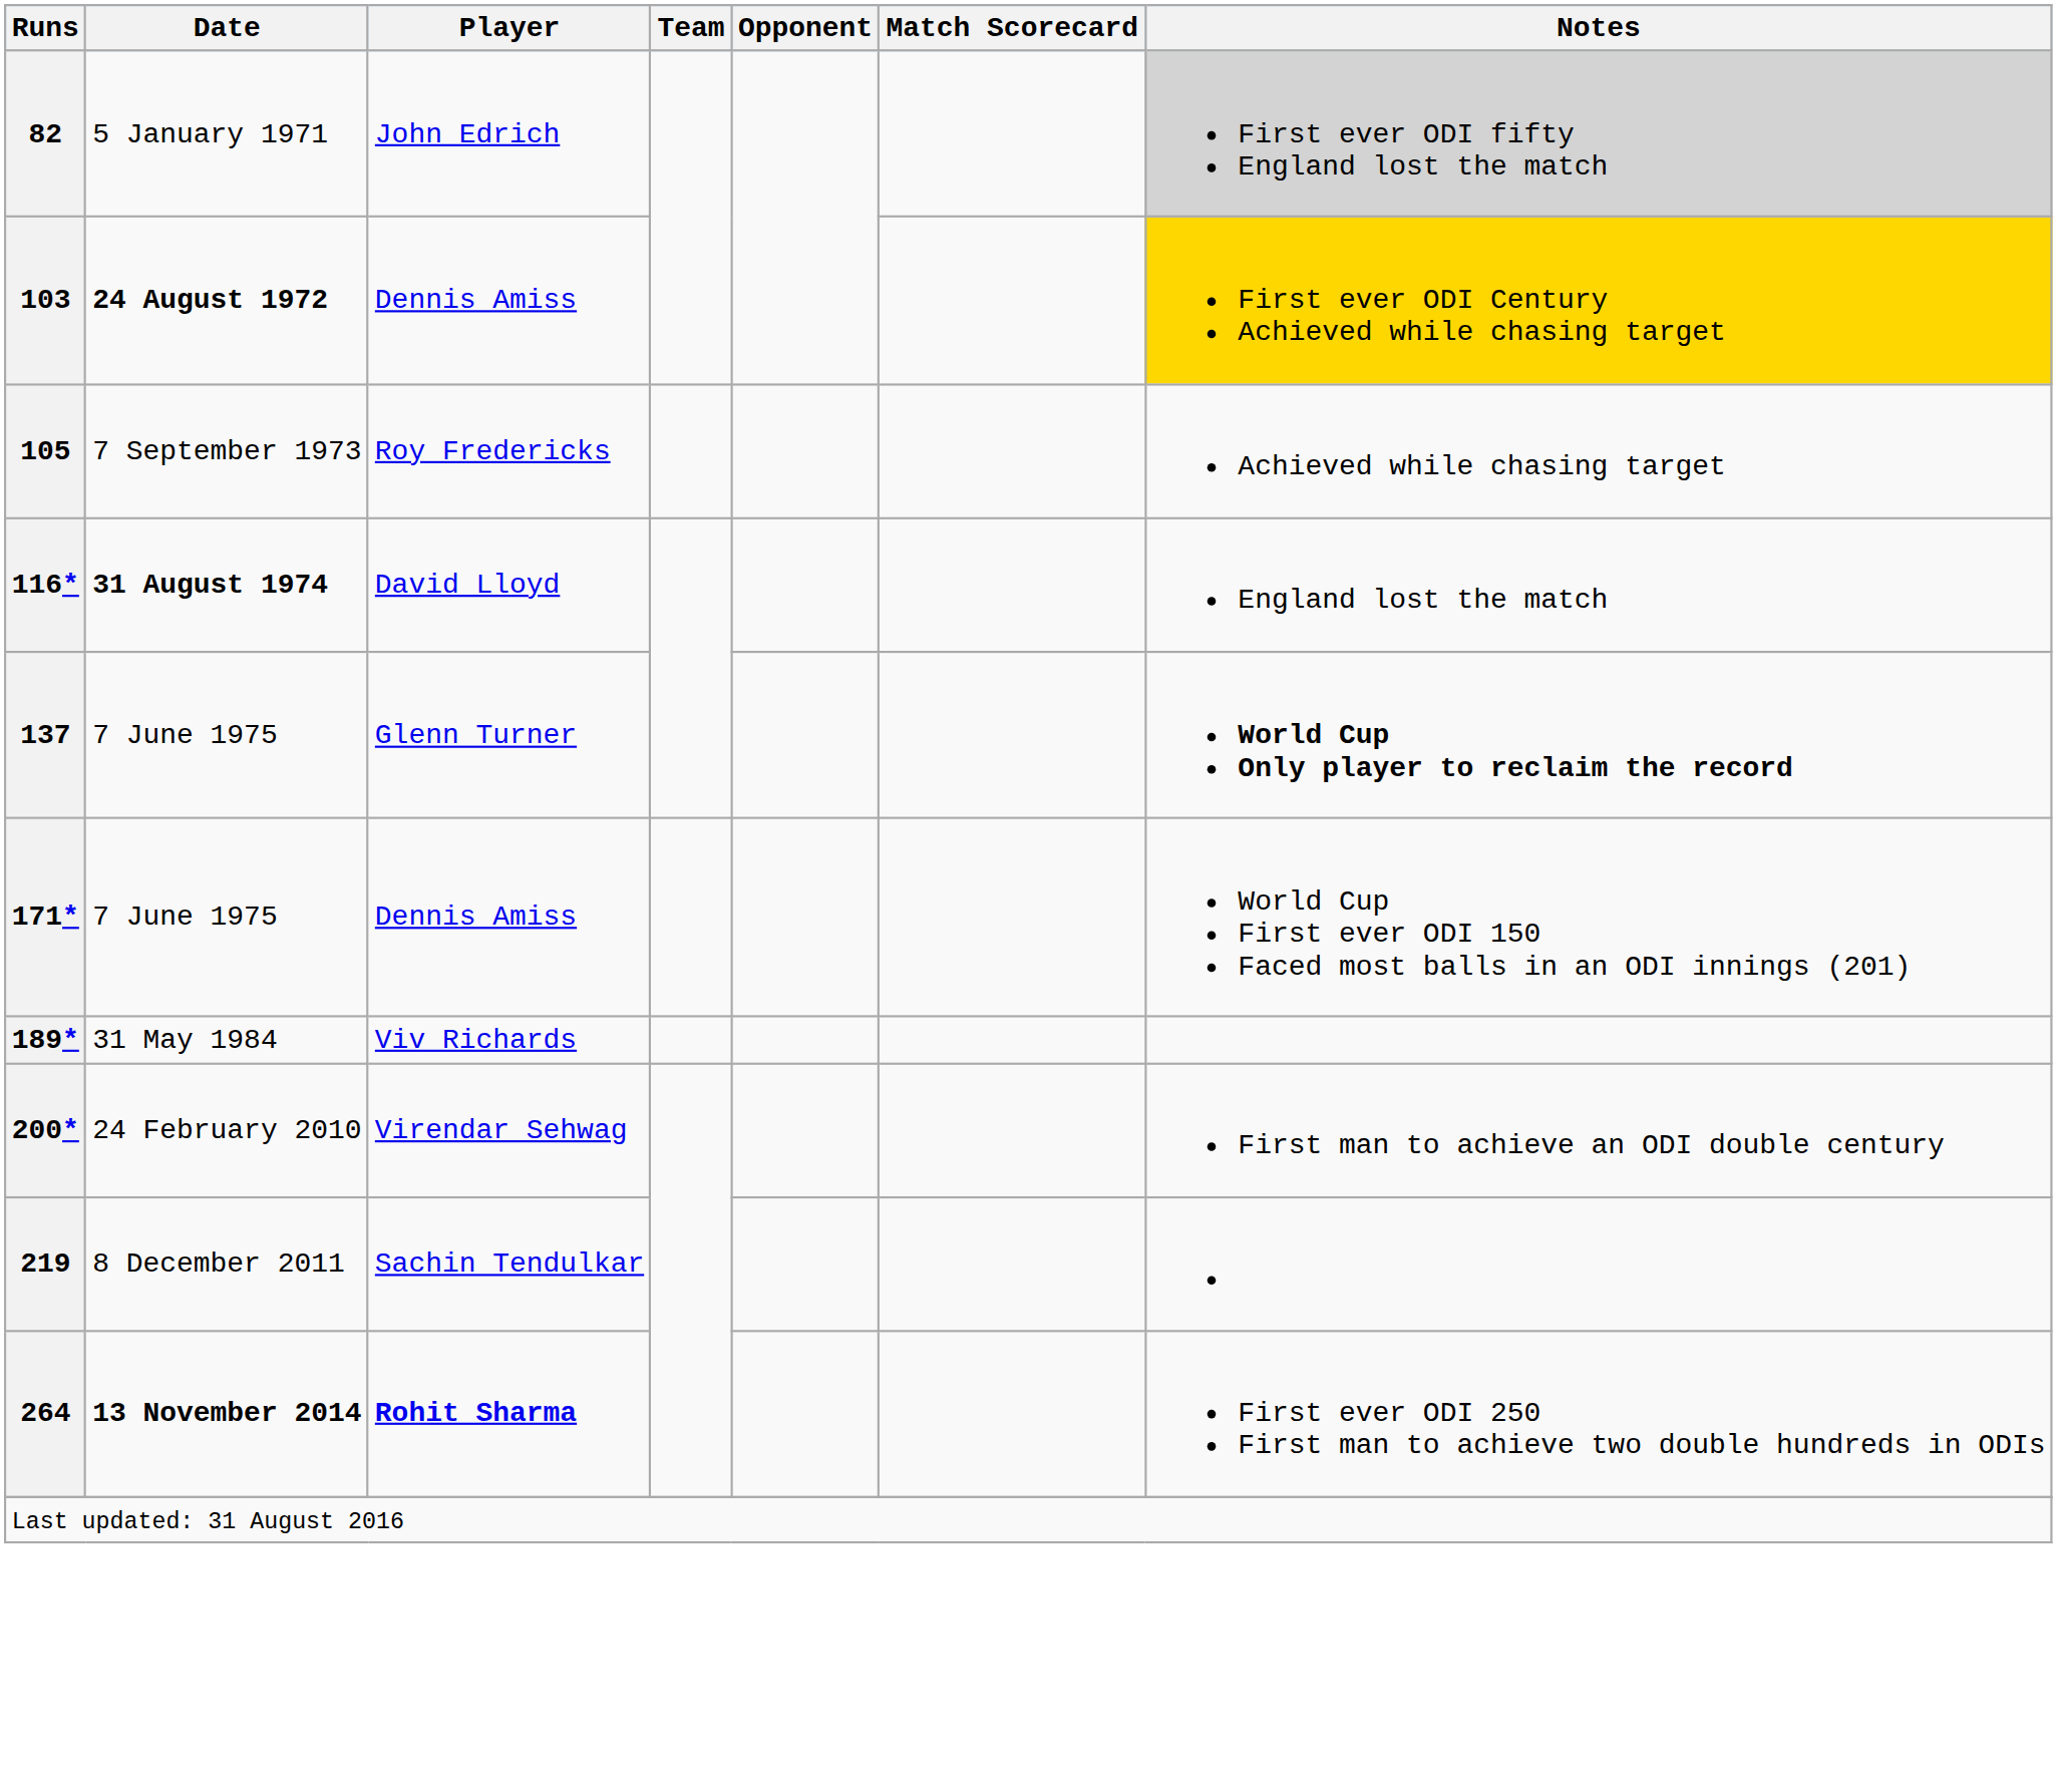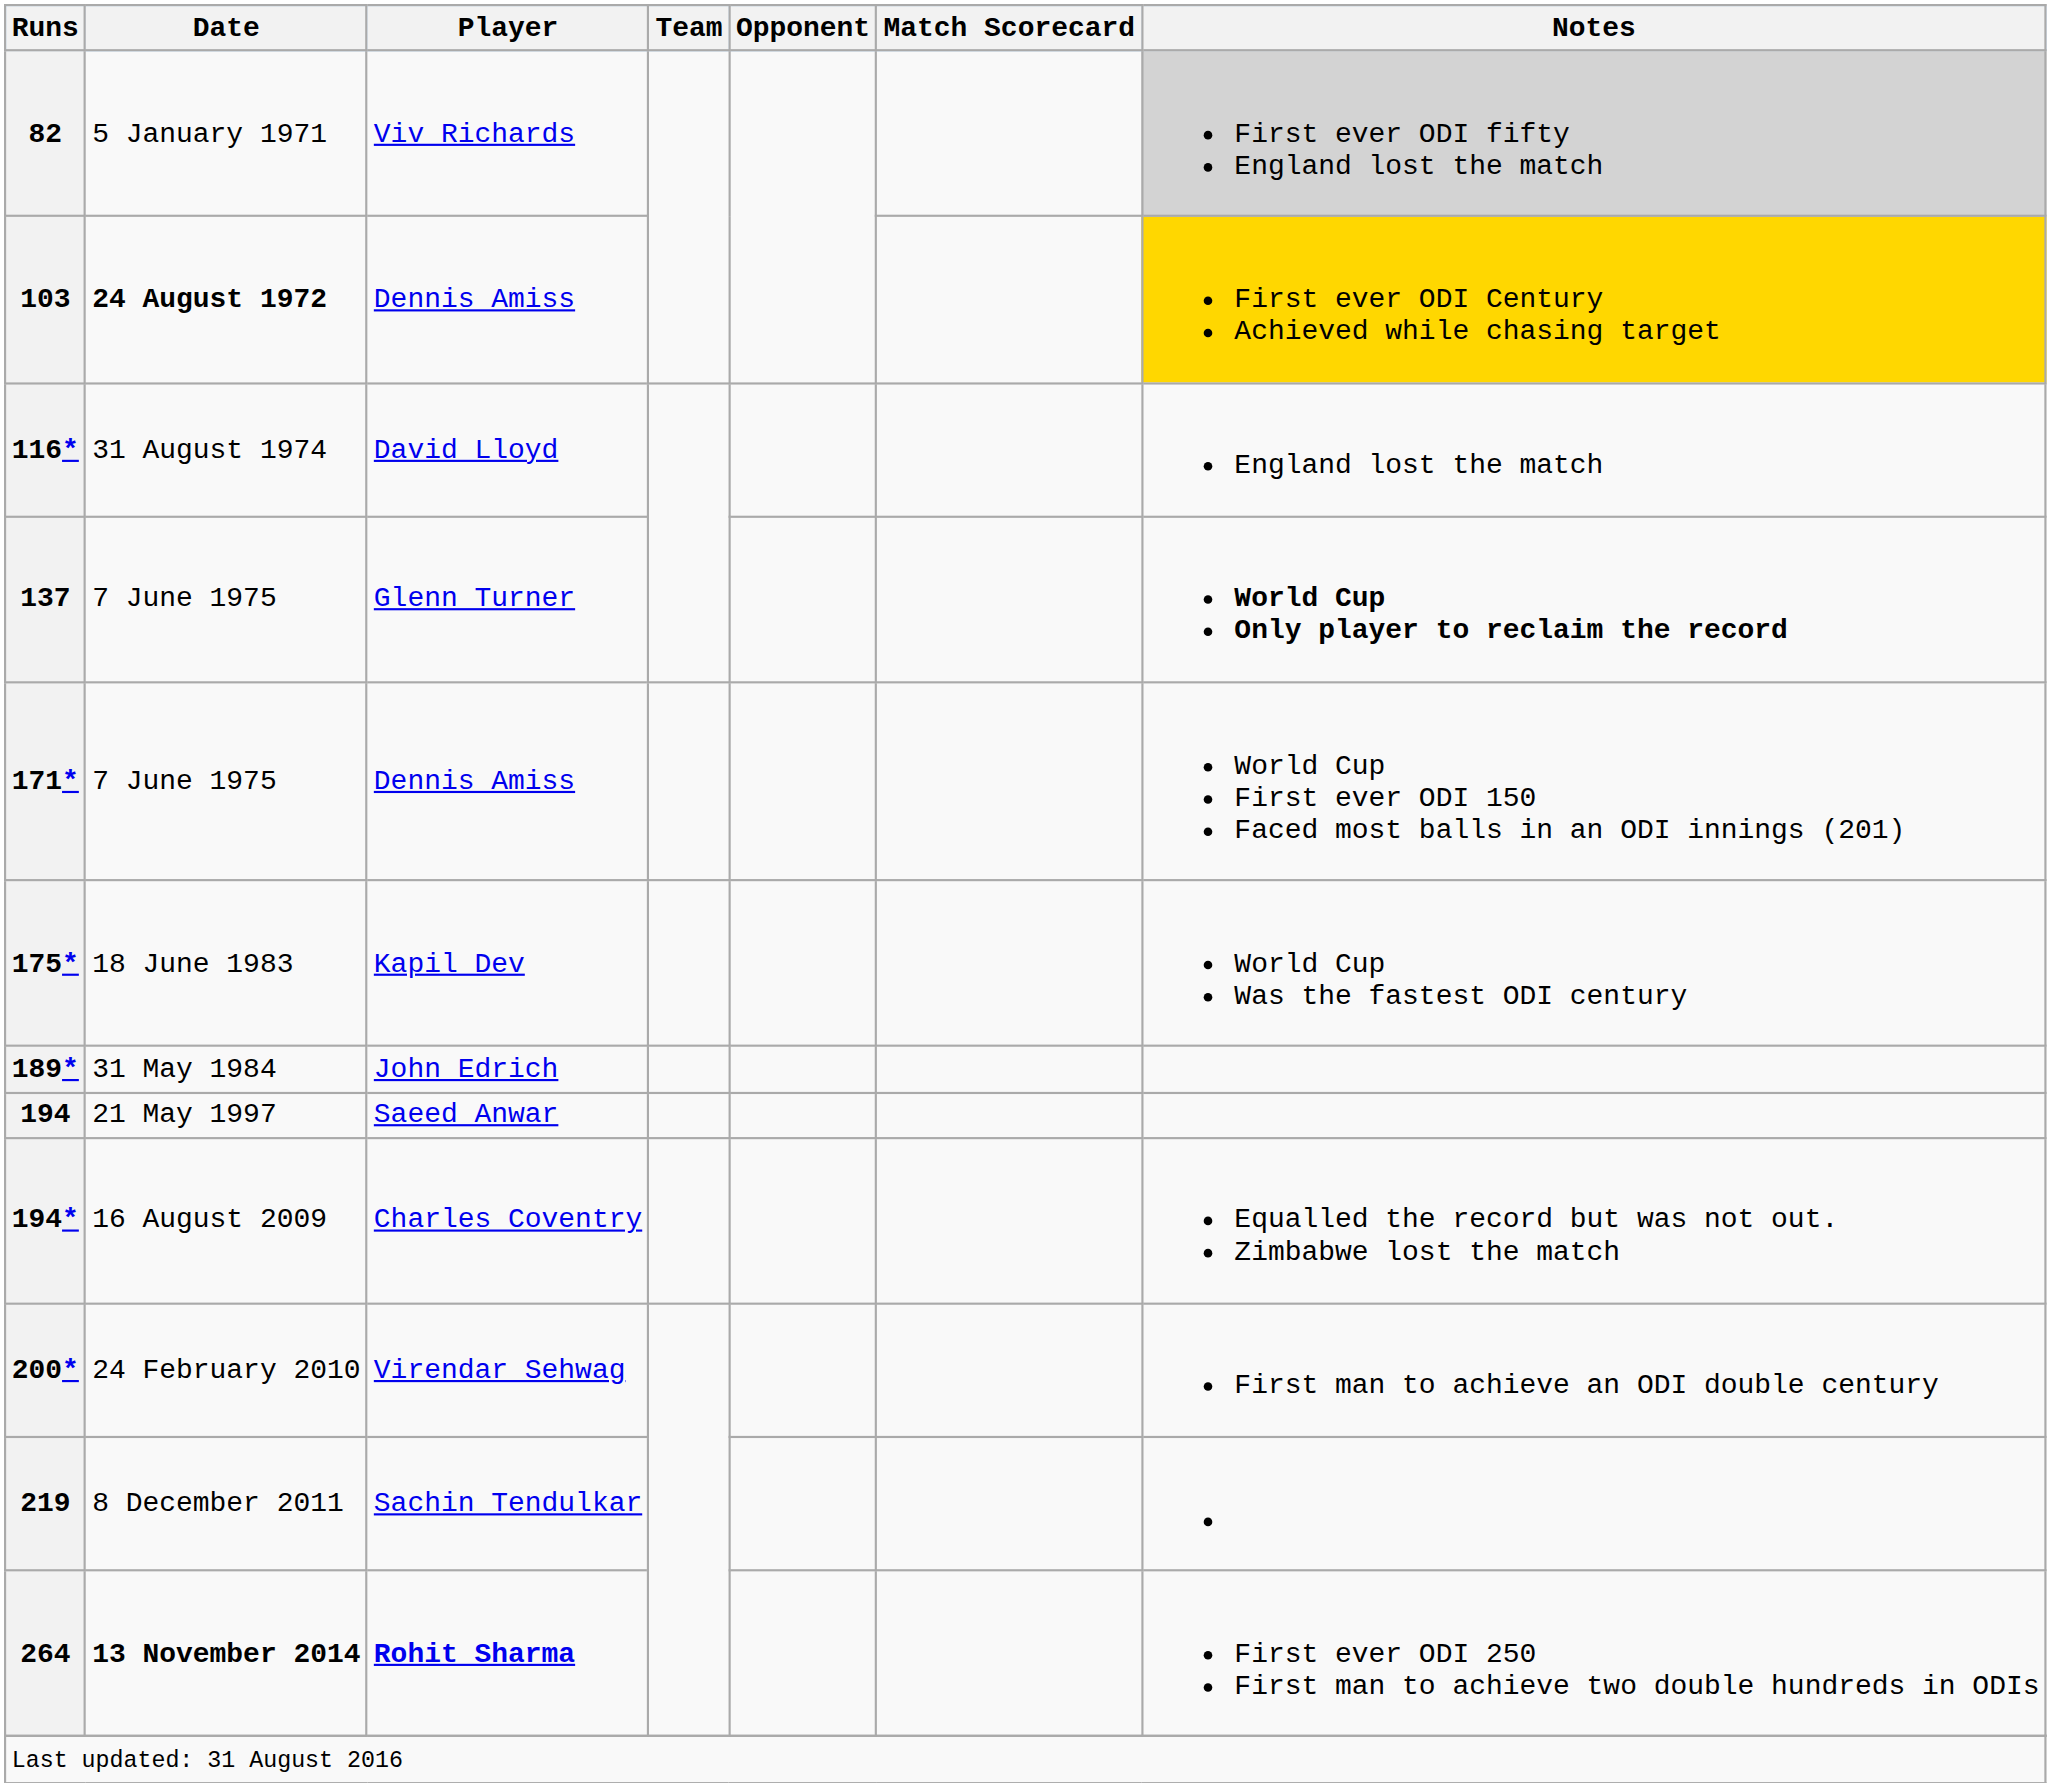82 | Player: John Edrich -> Viv Richards
- row: 105 | 7 September 1973 | Roy Fredericks | Achieved while chasing target
116* | Date: bold -> normal
+ row: 175* | 18 June 1983 | Kapil Dev | World Cup Was the fastest ODI century
189* | Player: Viv Richards -> John Edrich
+ row: 194 | 21 May 1997 | Saeed Anwar
+ row: 194* | 16 August 2009 | Charles Coventry | Equalled the record but was not out. Zimbabwe lost the match
